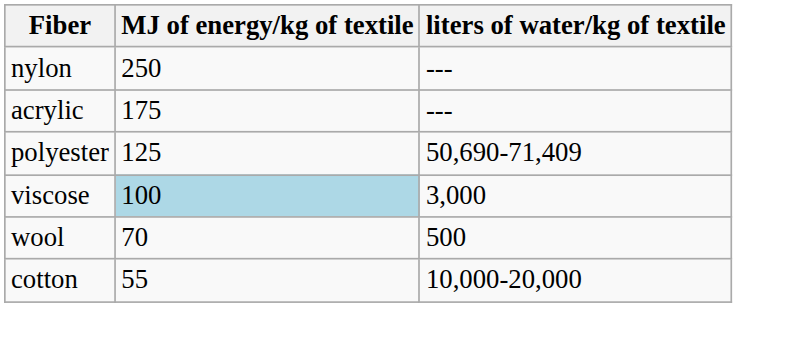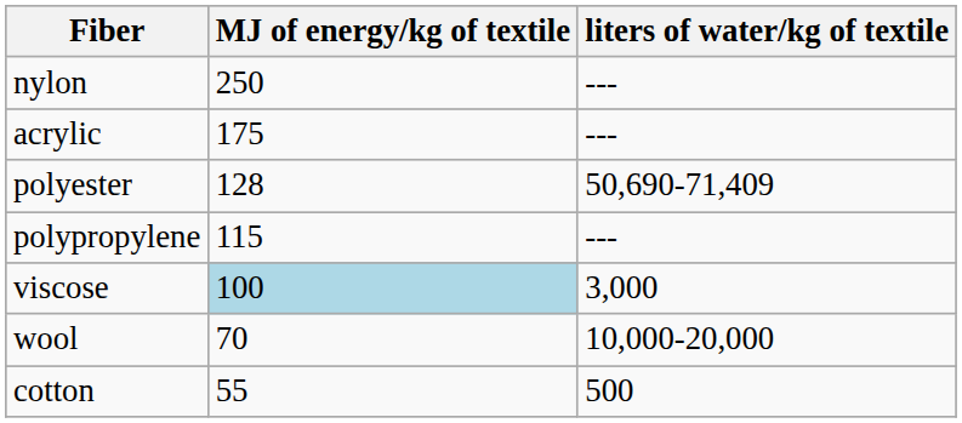polyester | MJ of energy/kg of textile: 125 -> 128
+ row: polypropylene | 115 | ---
wool | liters of water/kg of textile: 500 -> 10,000-20,000
cotton | liters of water/kg of textile: 10,000-20,000 -> 500
